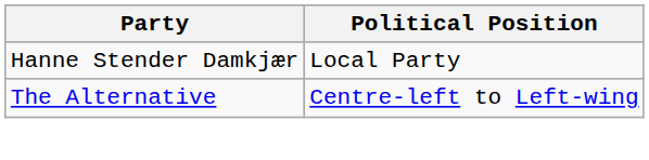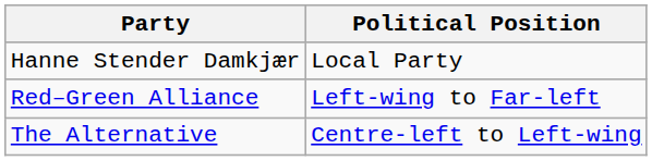+ row: Red–Green Alliance | Left-wing to Far-left
